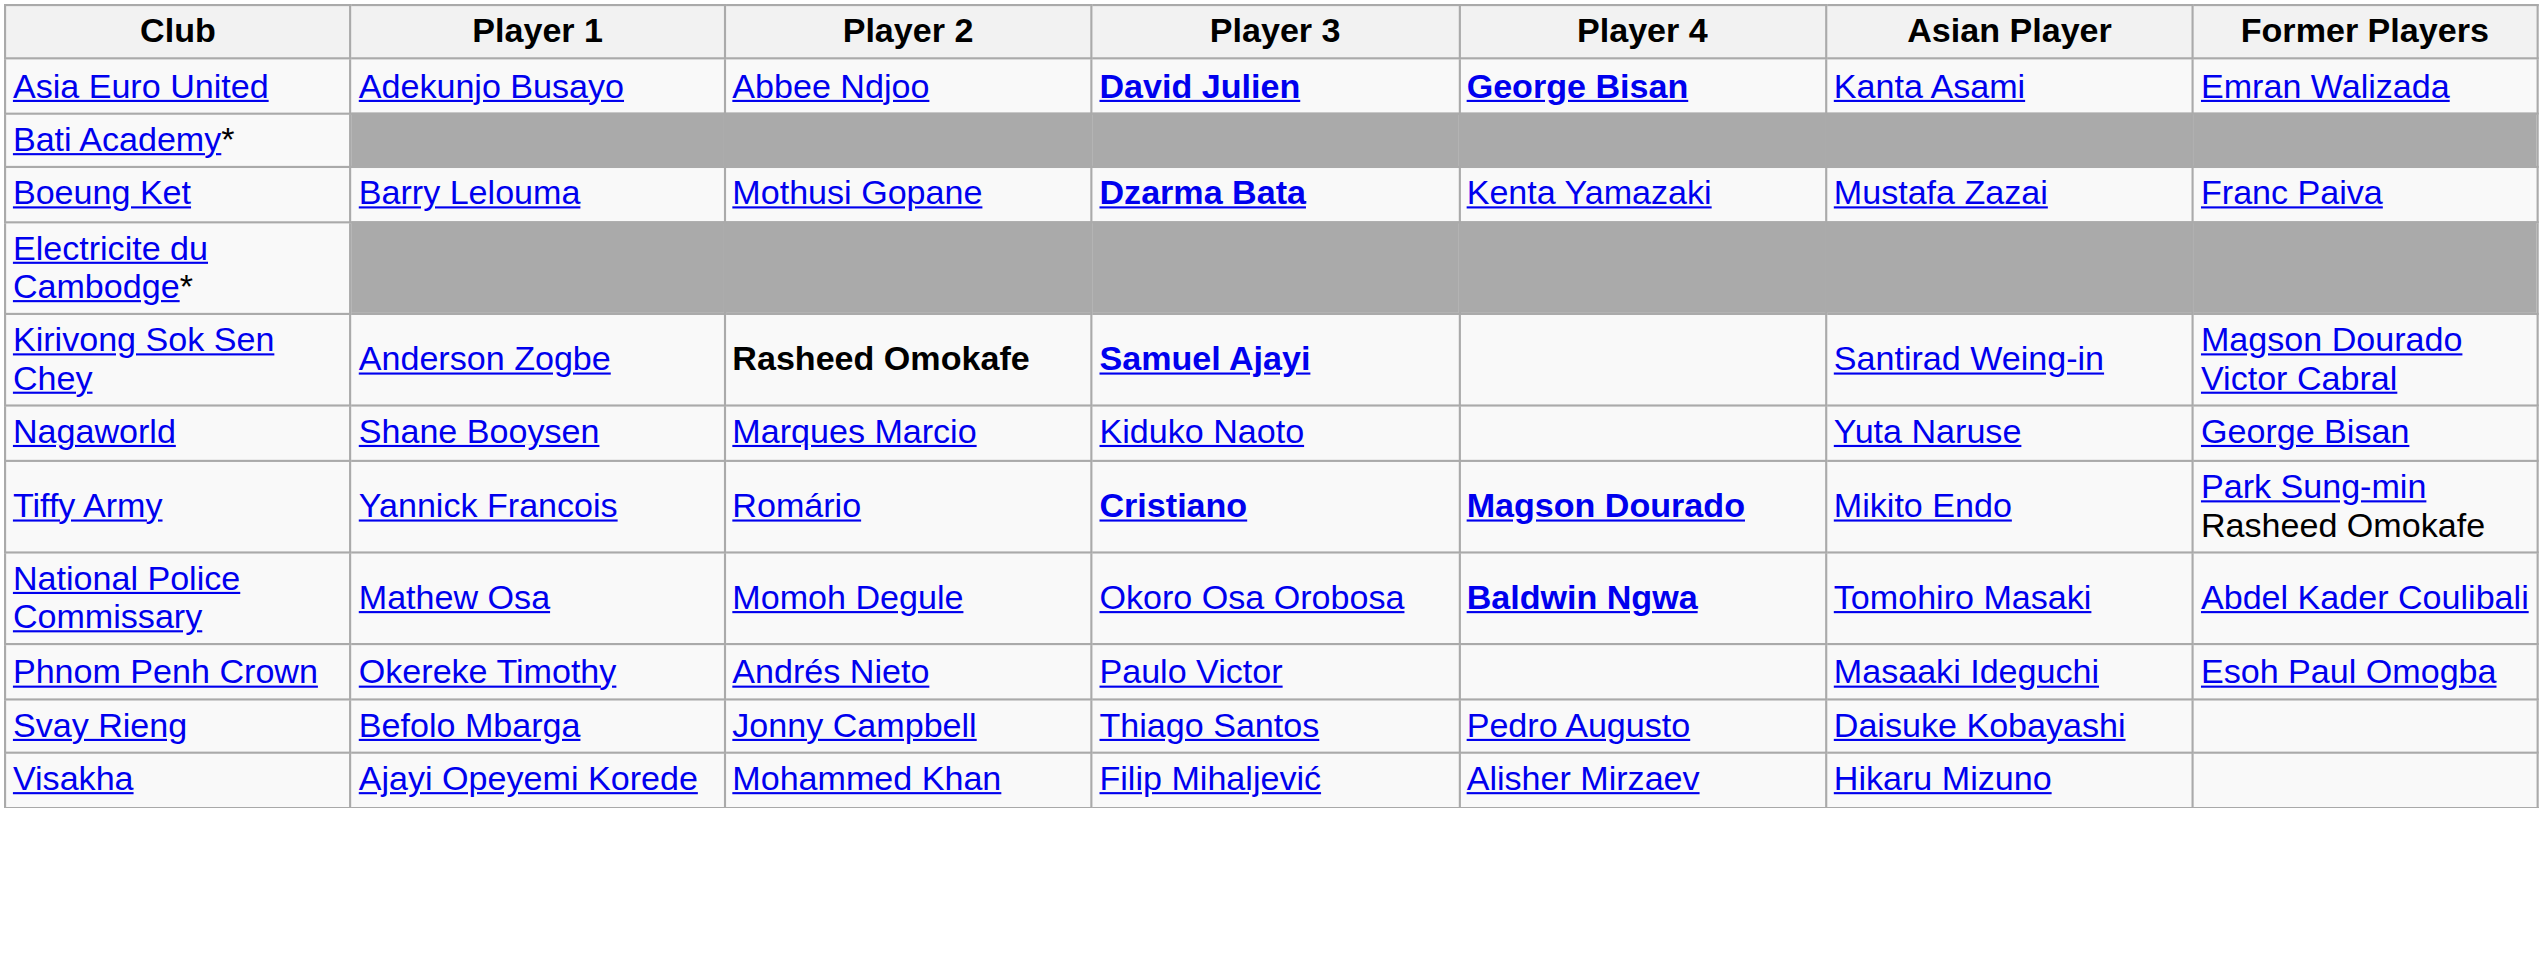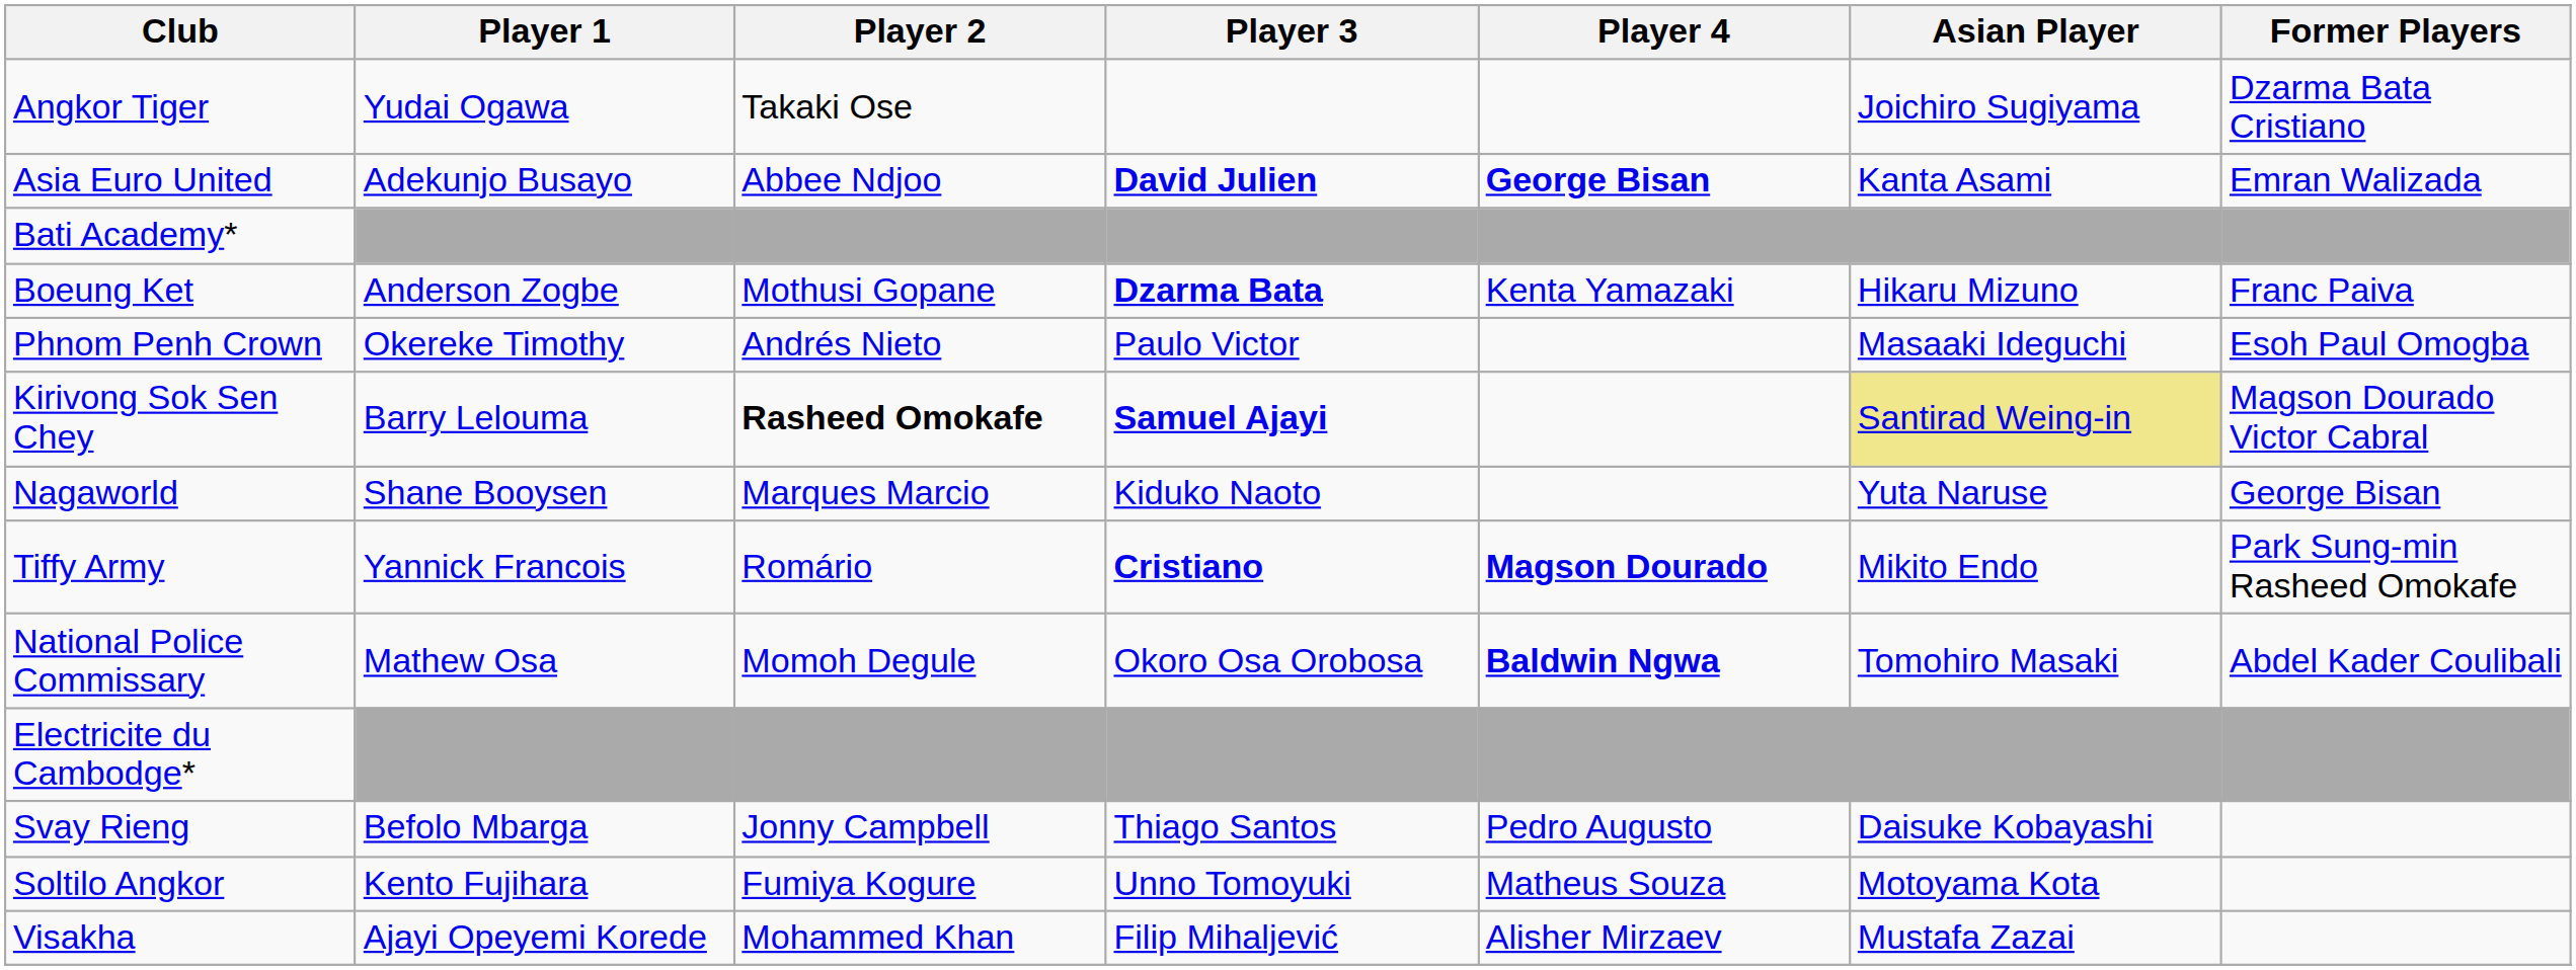+ row: Angkor Tiger | Yudai Ogawa | Takaki Ose | Joichiro Sugiyama | Dzarma Bata Cristiano
Boeung Ket | Player 1: Barry Lelouma -> Anderson Zogbe
Boeung Ket | Asian Player: Mustafa Zazai -> Hikaru Mizuno
rows swapped: Electricite du Cambodge* <-> Phnom Penh Crown
Kirivong Sok Sen Chey | Player 1: Anderson Zogbe -> Barry Lelouma
Kirivong Sok Sen Chey | Asian Player: no background -> khaki background
+ row: Soltilo Angkor | Kento Fujihara | Fumiya Kogure | Unno Tomoyuki | Matheus Souza | Motoyama Kota
Visakha | Asian Player: Hikaru Mizuno -> Mustafa Zazai
